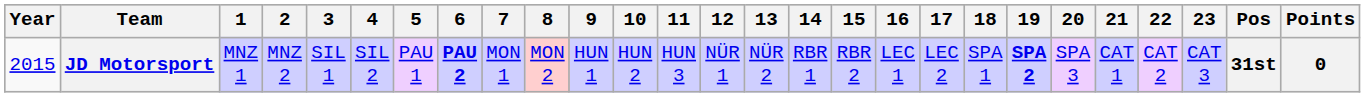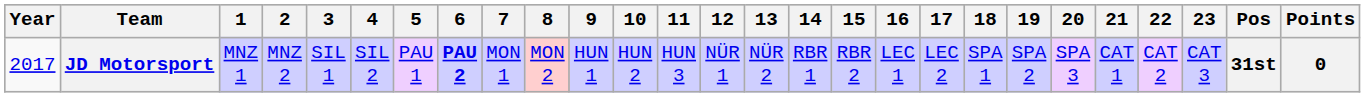JD Motorsport | Year: 2015 -> 2017
JD Motorsport | 19: bold -> normal
